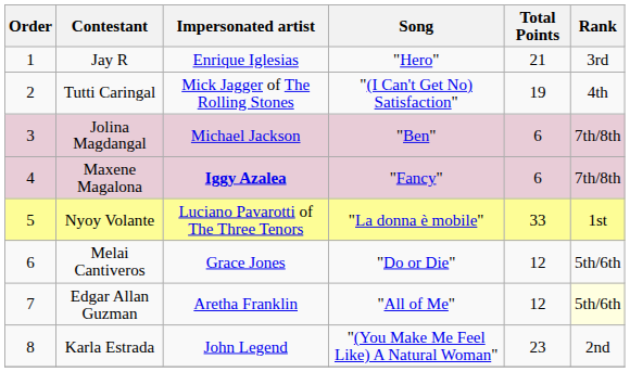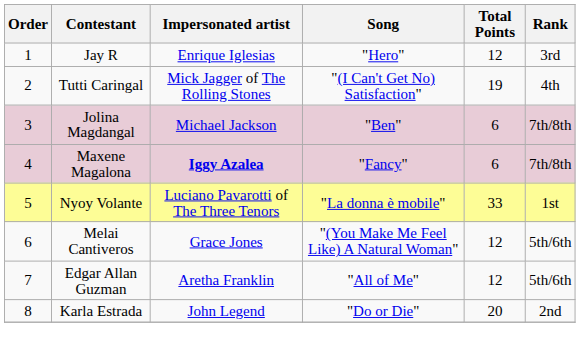Jay R | Total Points: 21 -> 12
Melai Cantiveros | Song: "Do or Die" -> "(You Make Me Feel Like) A Natural Woman"
Edgar Allan Guzman | Rank: lightyellow background -> no background
Karla Estrada | Song: "(You Make Me Feel Like) A Natural Woman" -> "Do or Die"
Karla Estrada | Total Points: 23 -> 20
